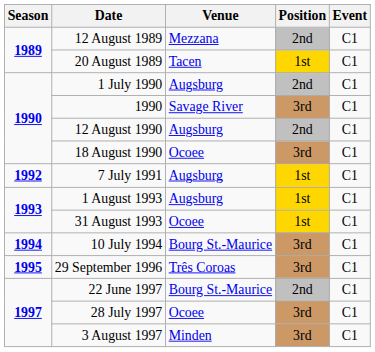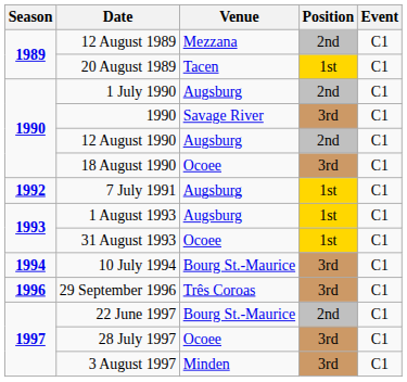29 September 1996 | Season: 1995 -> 1996
